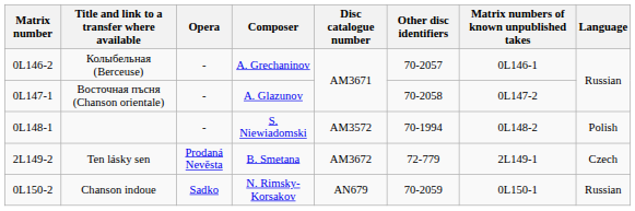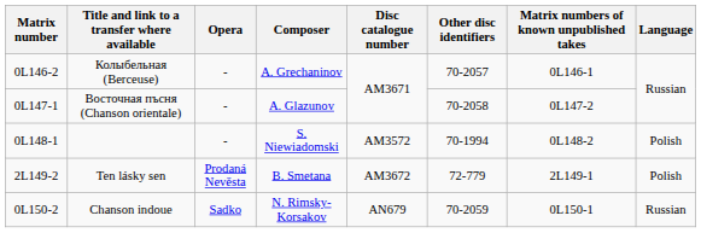Ten lásky sen | Language: Czech -> Polish
